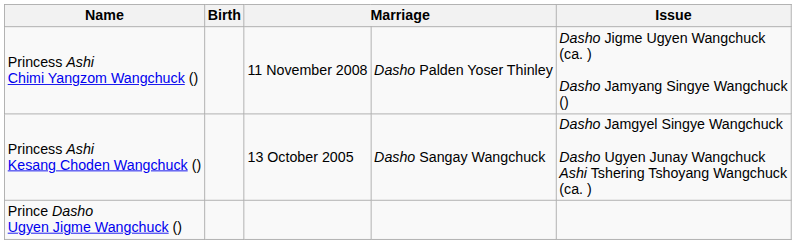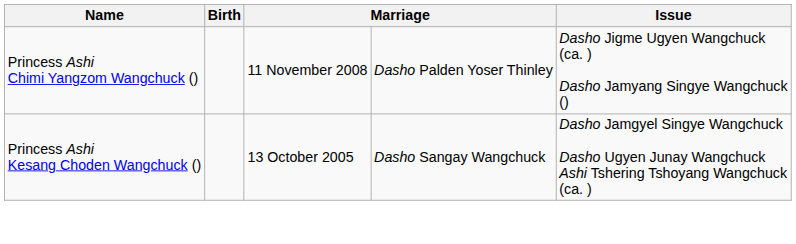- row: Prince Dasho Ugyen Jigme Wangchuck ()
